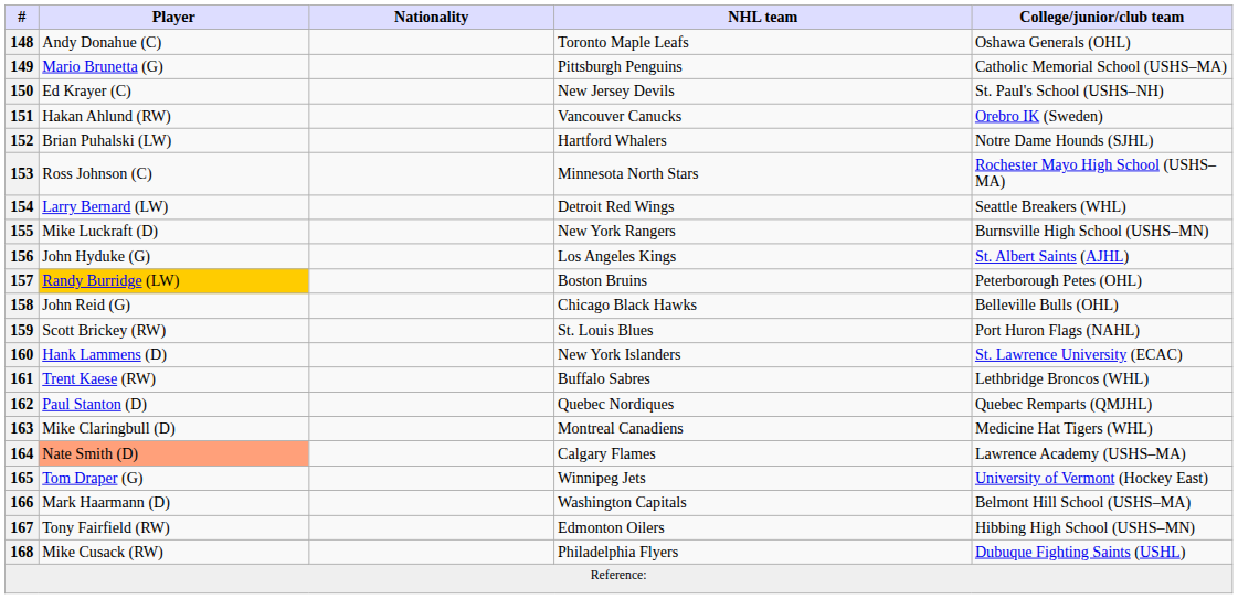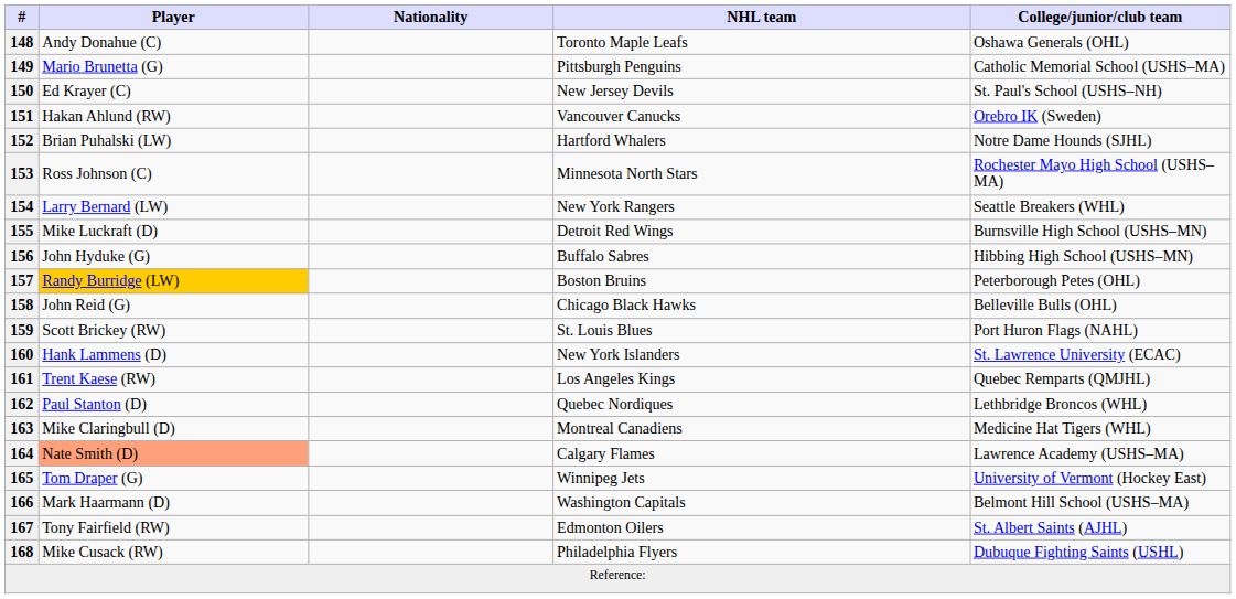154 | NHL team: Detroit Red Wings -> New York Rangers
155 | NHL team: New York Rangers -> Detroit Red Wings
156 | NHL team: Los Angeles Kings -> Buffalo Sabres
156 | College/junior/club team: St. Albert Saints (AJHL) -> Hibbing High School (USHS–MN)
161 | NHL team: Buffalo Sabres -> Los Angeles Kings
161 | College/junior/club team: Lethbridge Broncos (WHL) -> Quebec Remparts (QMJHL)
162 | College/junior/club team: Quebec Remparts (QMJHL) -> Lethbridge Broncos (WHL)
167 | College/junior/club team: Hibbing High School (USHS–MN) -> St. Albert Saints (AJHL)
